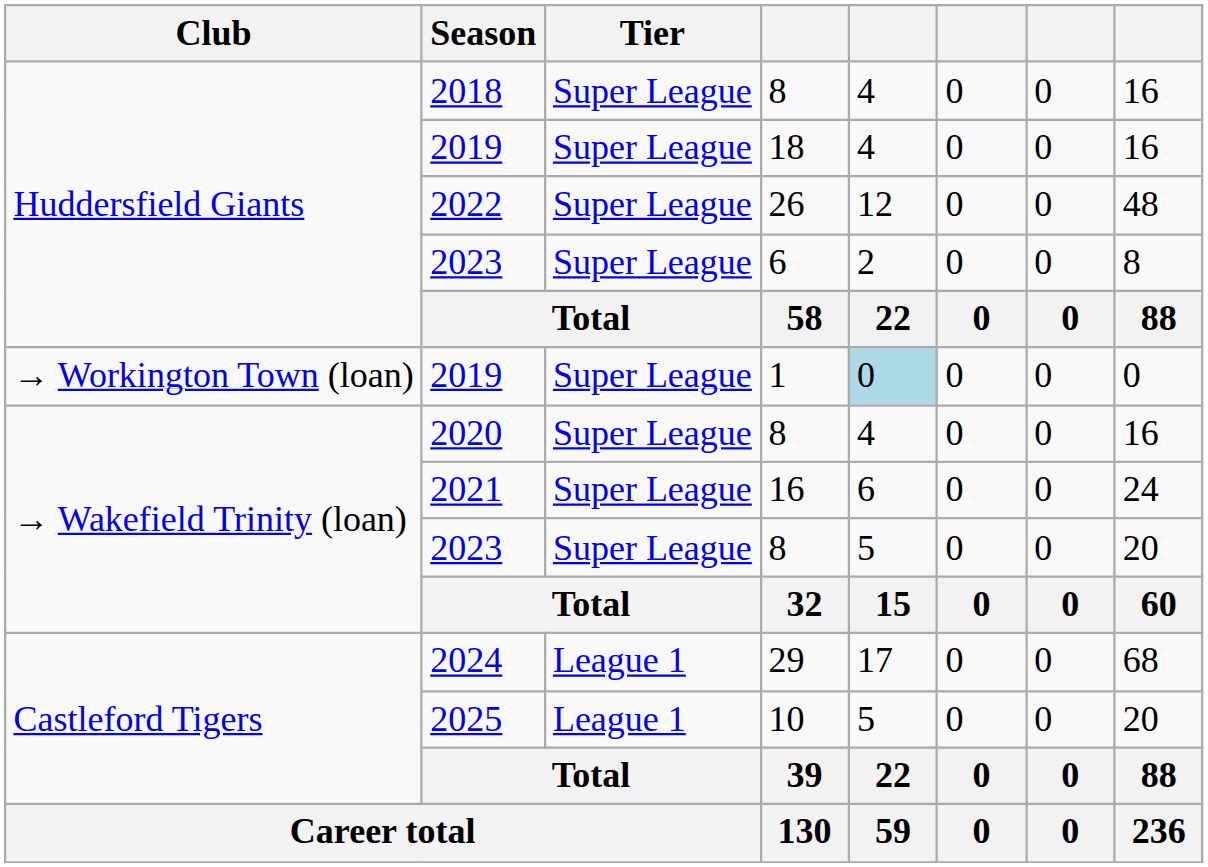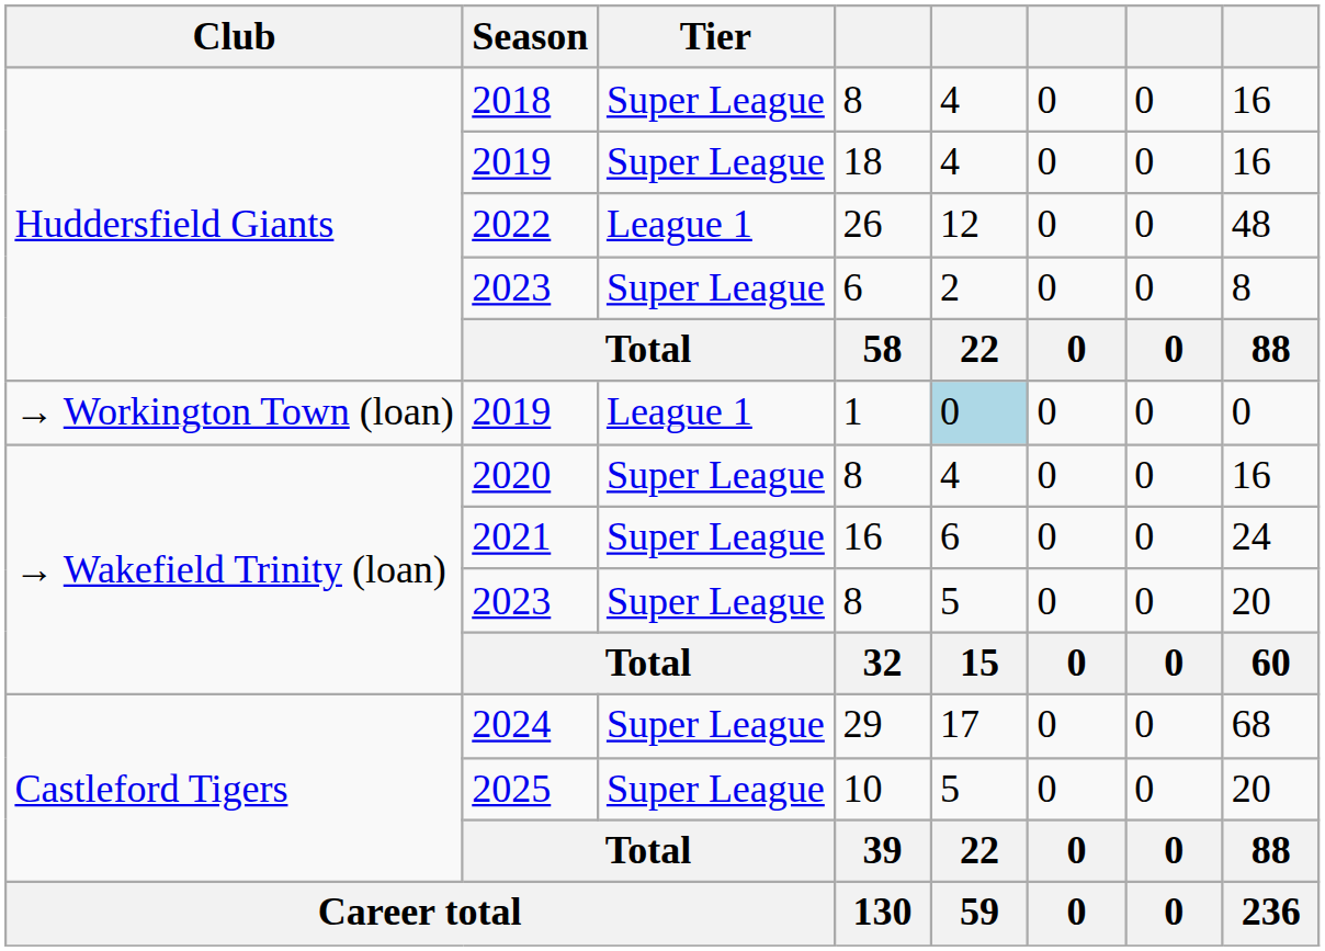2022 | Tier: Super League -> League 1
2019 / 1 | Tier: Super League -> League 1
2024 | Tier: League 1 -> Super League
2025 | Tier: League 1 -> Super League
